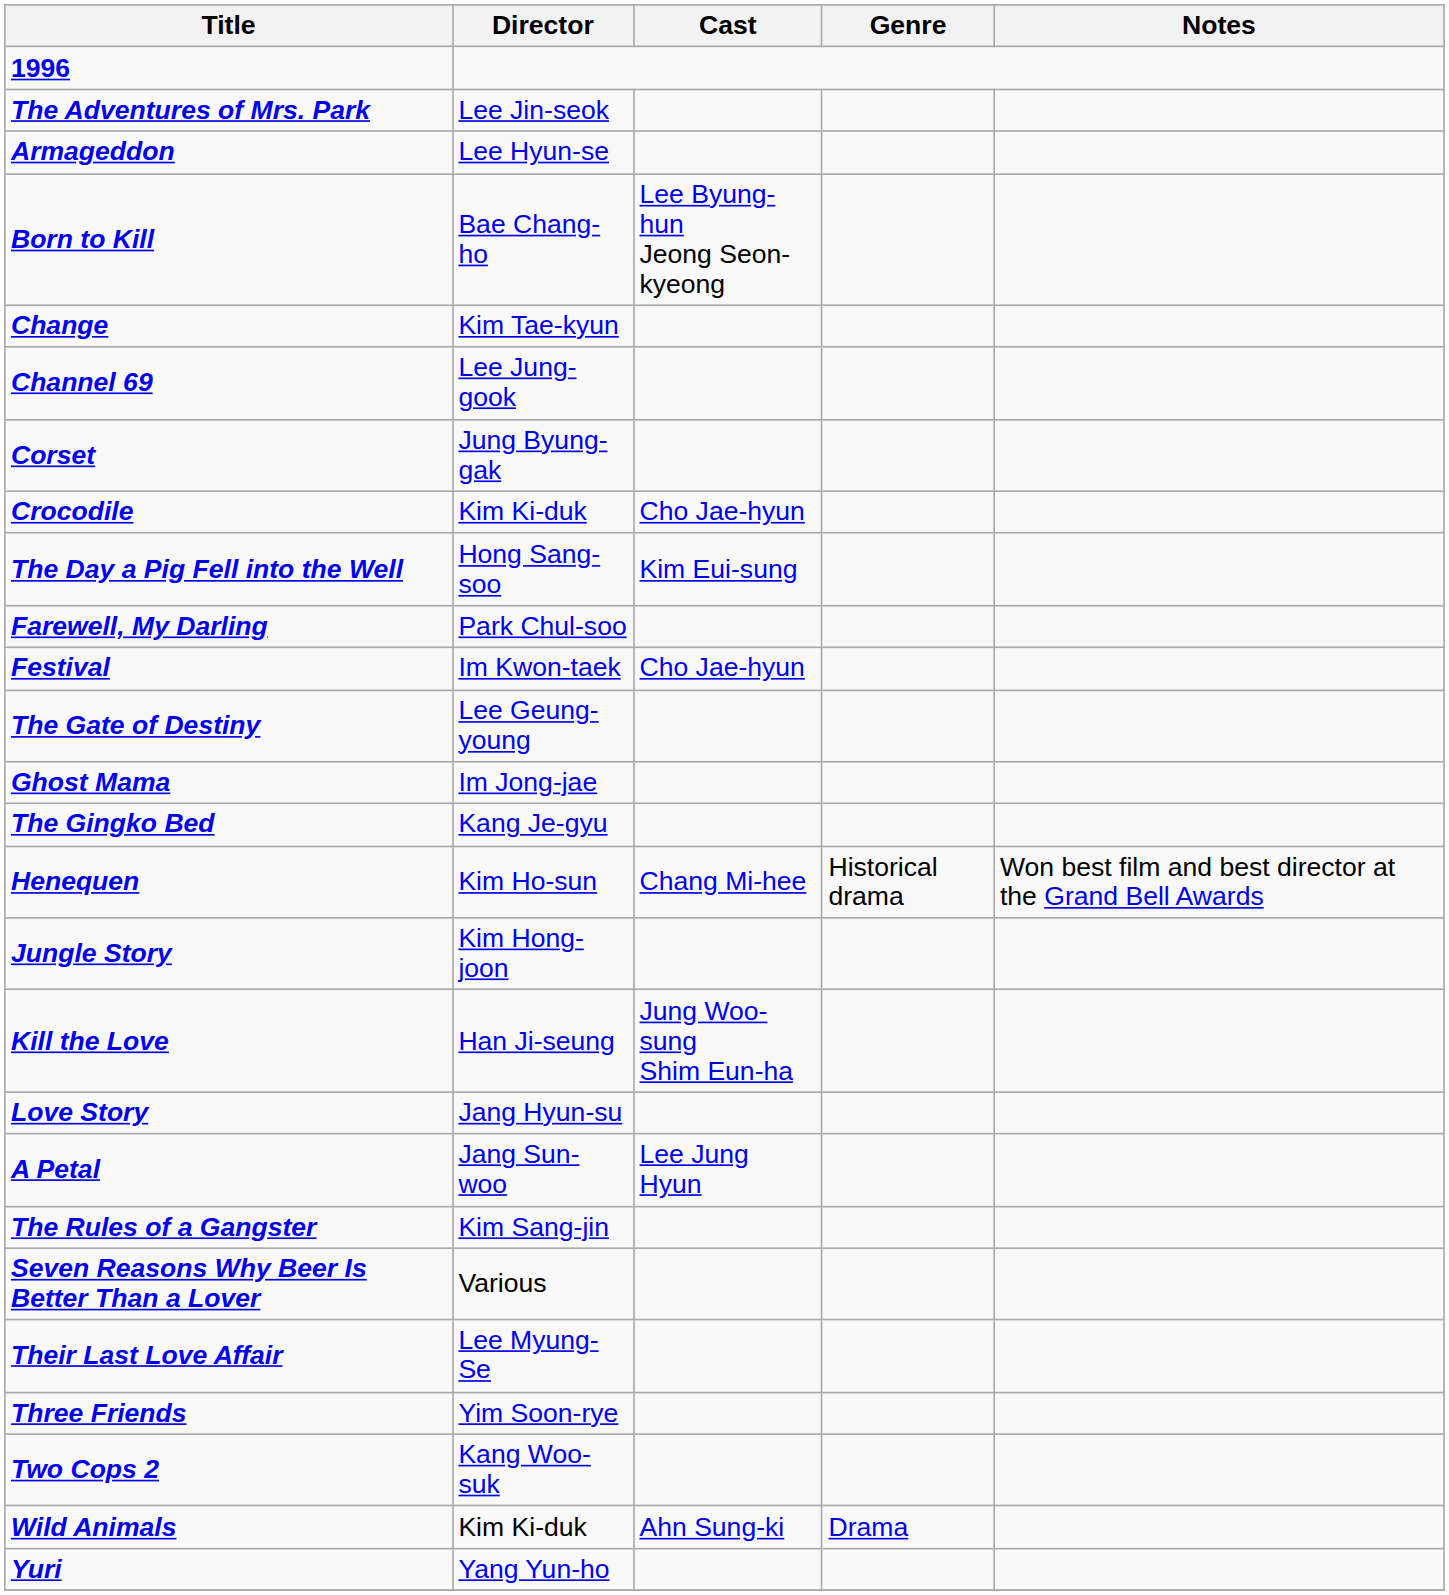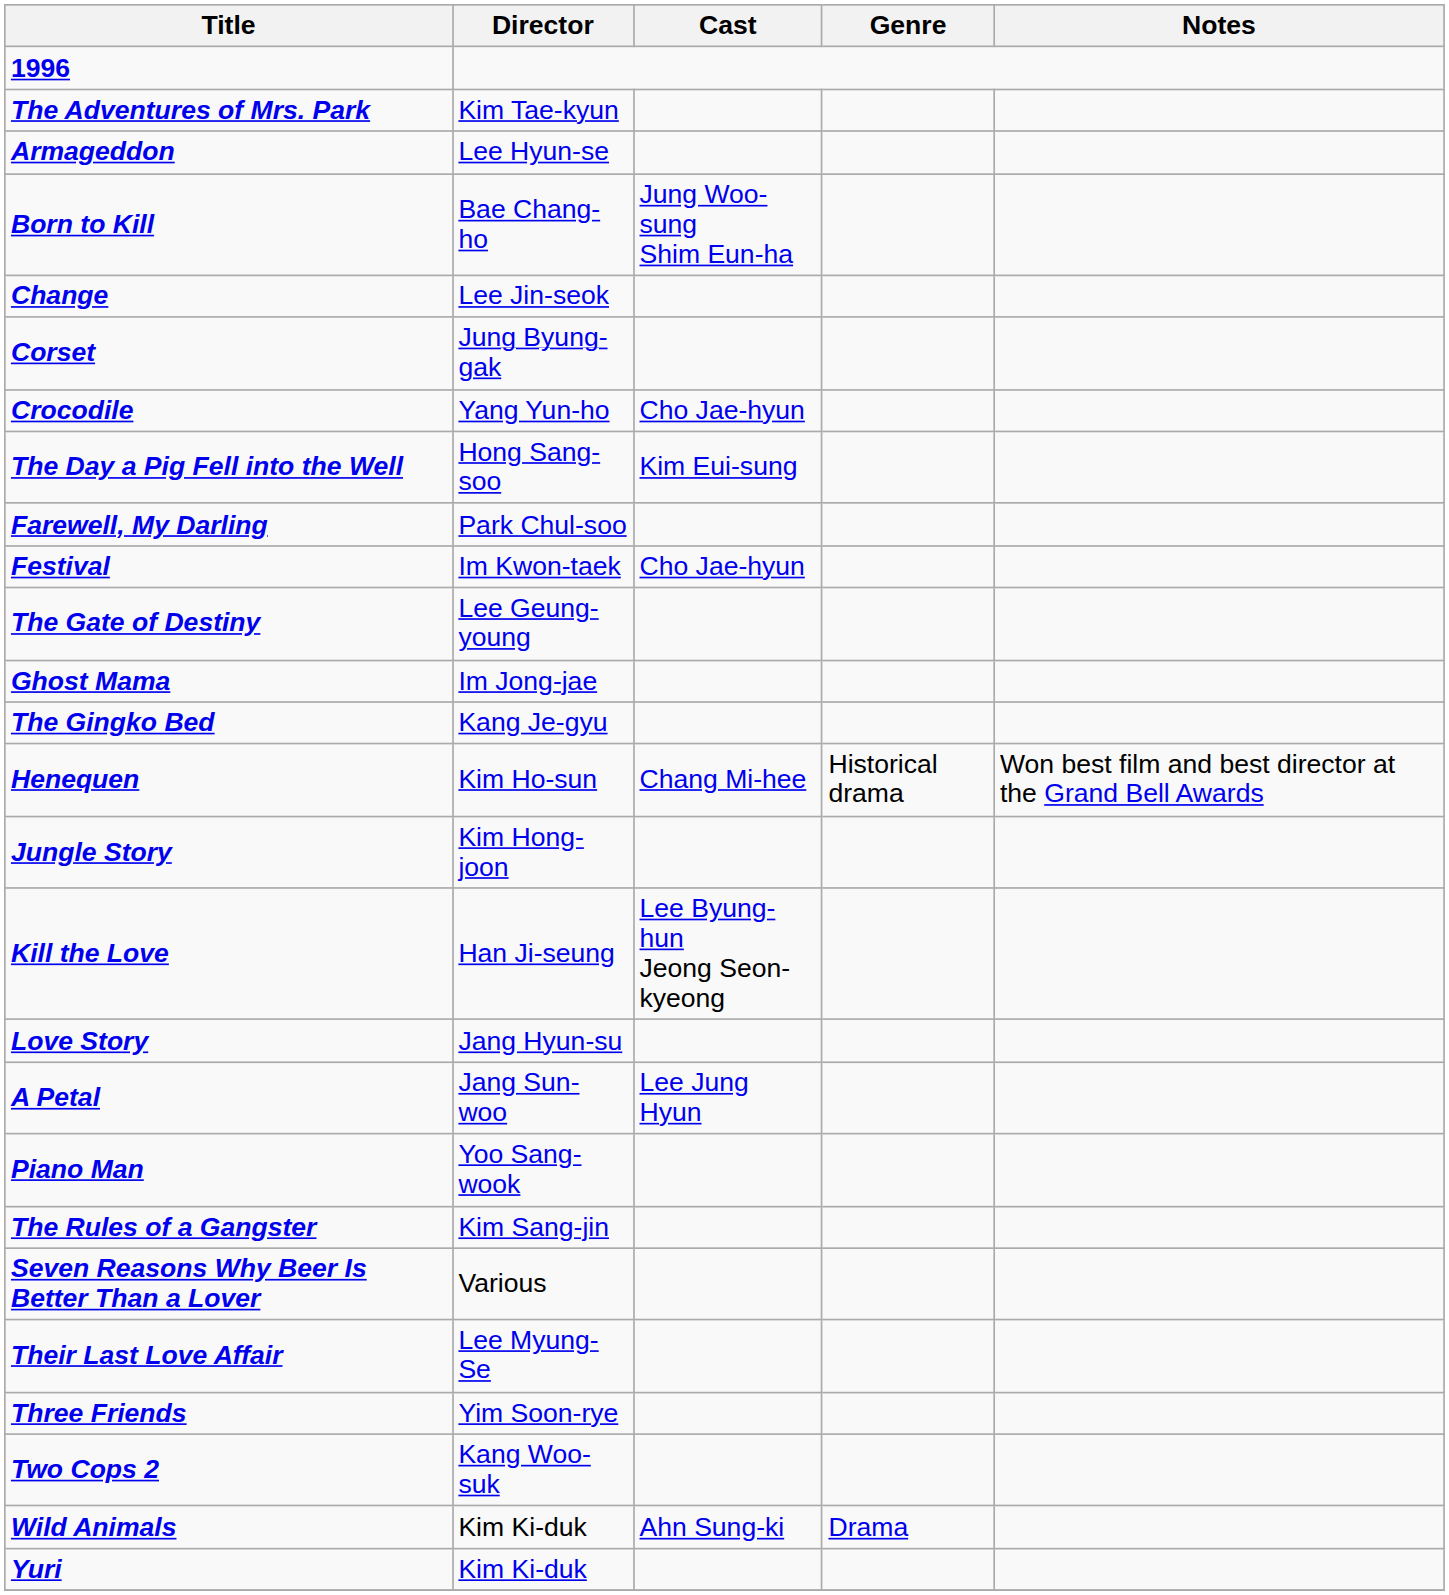The Adventures of Mrs. Park | Director: Lee Jin-seok -> Kim Tae-kyun
Born to Kill | Cast: Lee Byung-hun Jeong Seon-kyeong -> Jung Woo-sung Shim Eun-ha
Change | Director: Kim Tae-kyun -> Lee Jin-seok
- row: Channel 69 | Lee Jung-gook
Crocodile | Director: Kim Ki-duk -> Yang Yun-ho
Kill the Love | Cast: Jung Woo-sung Shim Eun-ha -> Lee Byung-hun Jeong Seon-kyeong
+ row: Piano Man | Yoo Sang-wook
Yuri | Director: Yang Yun-ho -> Kim Ki-duk
